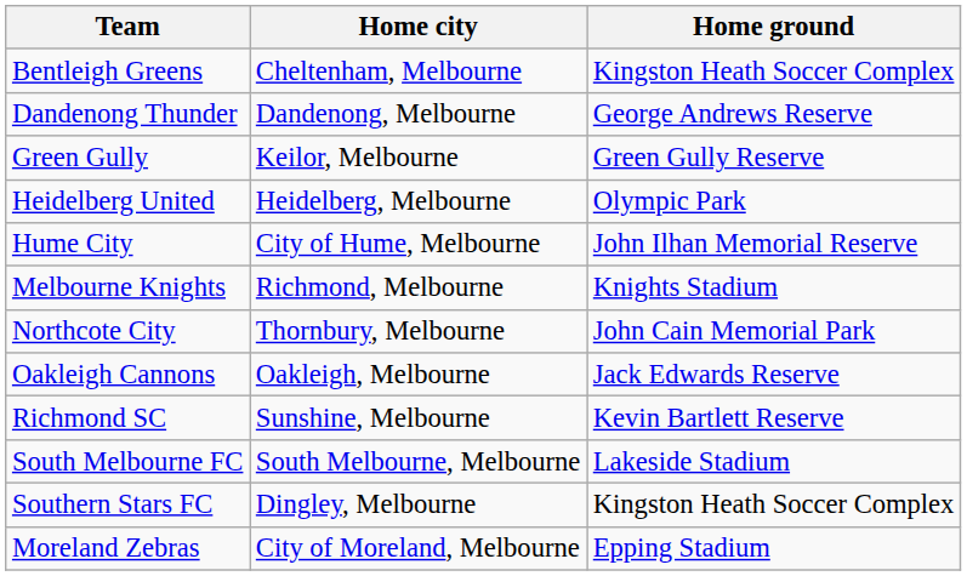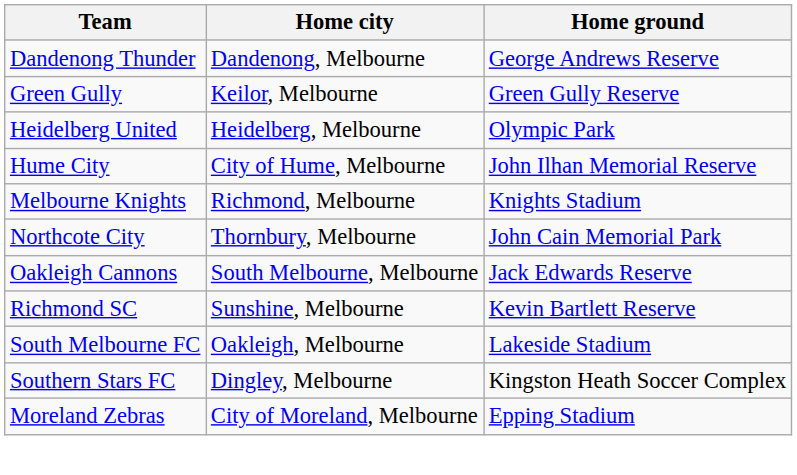- row: Bentleigh Greens | Cheltenham, Melbourne | Kingston Heath Soccer Complex
Oakleigh Cannons | Home city: Oakleigh, Melbourne -> South Melbourne, Melbourne
South Melbourne FC | Home city: South Melbourne, Melbourne -> Oakleigh, Melbourne
